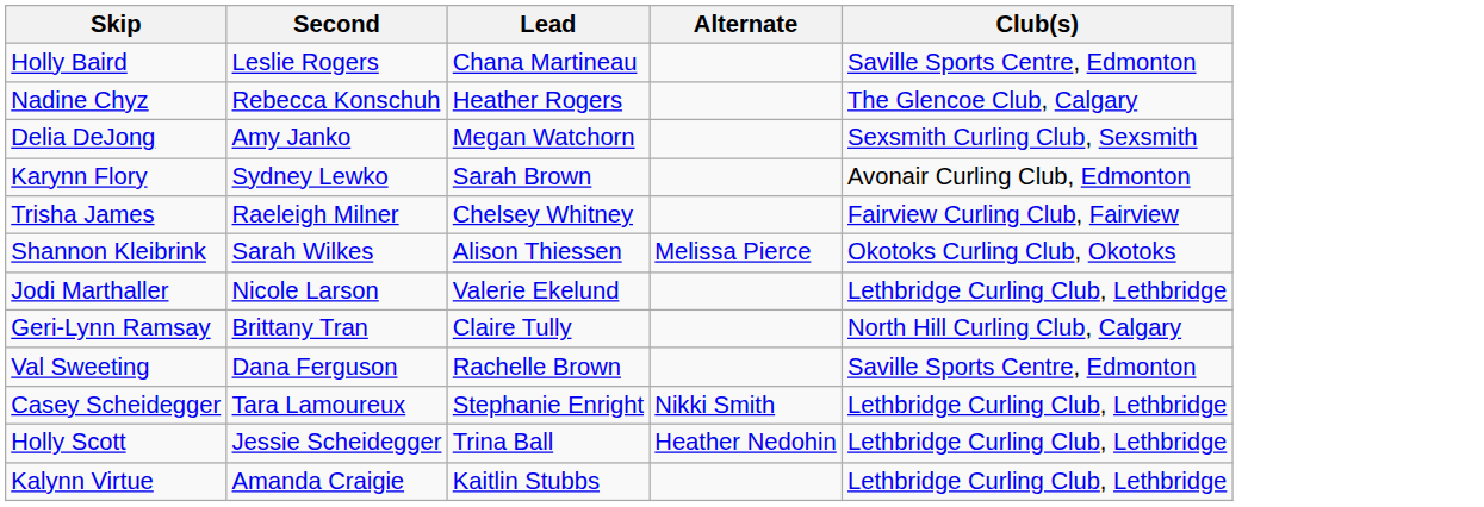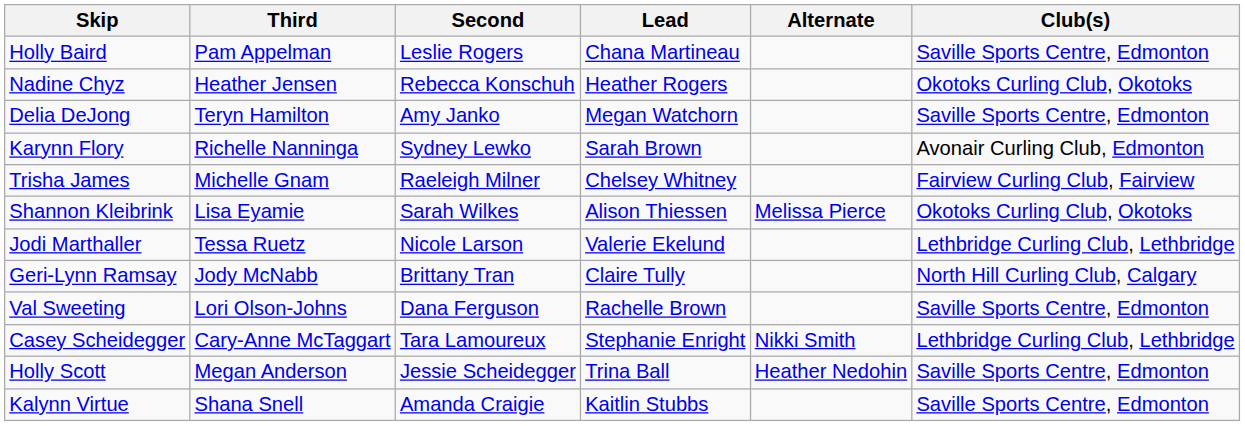+ column: Third | Pam Appelman | Heather Jensen | Teryn Hamilton | Richelle Nanninga | Michelle Gnam | Lisa Eyamie | Tessa Ruetz | Jody McNabb | Lori Olson-Johns | Cary-Anne McTaggart | Megan Anderson | Shana Snell
Nadine Chyz | Club(s): The Glencoe Club, Calgary -> Okotoks Curling Club, Okotoks
Delia DeJong | Club(s): Sexsmith Curling Club, Sexsmith -> Saville Sports Centre, Edmonton
Holly Scott | Club(s): Lethbridge Curling Club, Lethbridge -> Saville Sports Centre, Edmonton
Kalynn Virtue | Club(s): Lethbridge Curling Club, Lethbridge -> Saville Sports Centre, Edmonton
